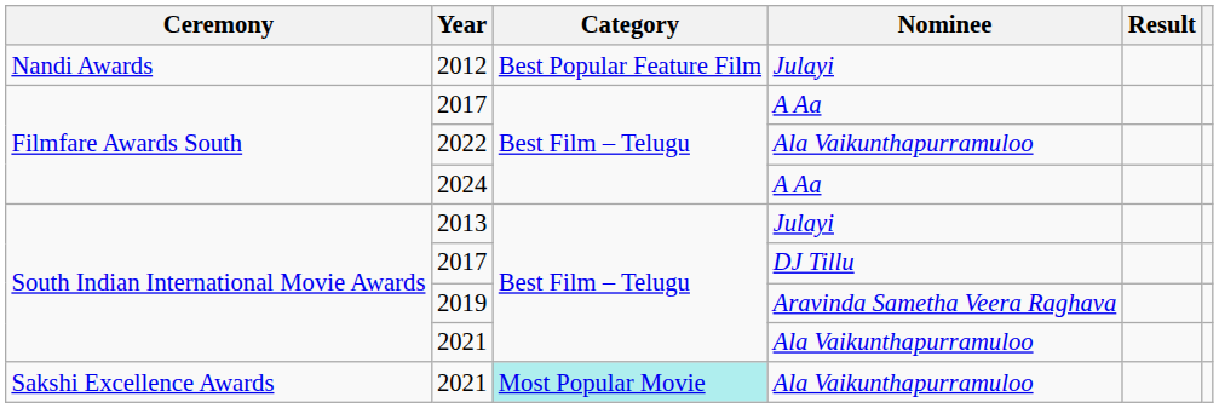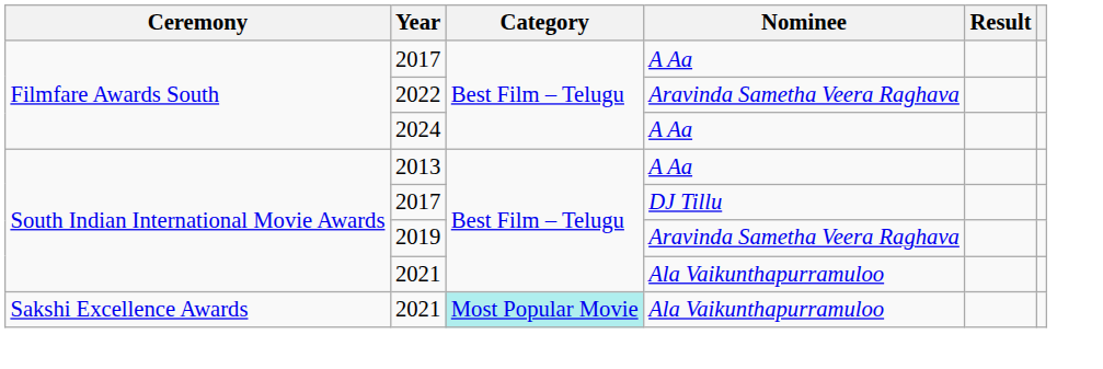- row: Nandi Awards | 2012 | Best Popular Feature Film | Julayi
2022 | Nominee: Ala Vaikunthapurramuloo -> Aravinda Sametha Veera Raghava
2013 | Nominee: Julayi -> A Aa
